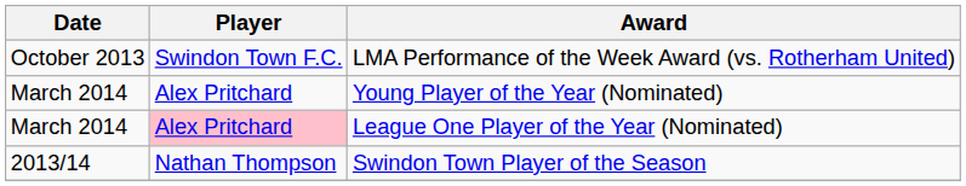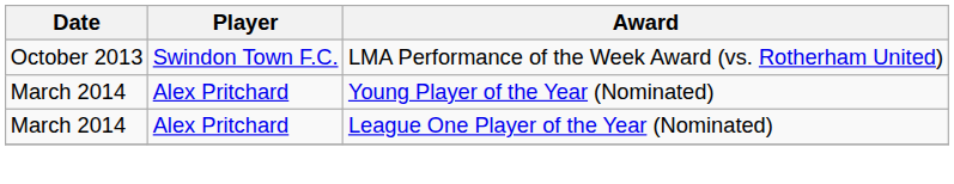League One Player of the Year (Nominated) | Player: pink background -> no background
- row: 2013/14 | Nathan Thompson | Swindon Town Player of the Season
